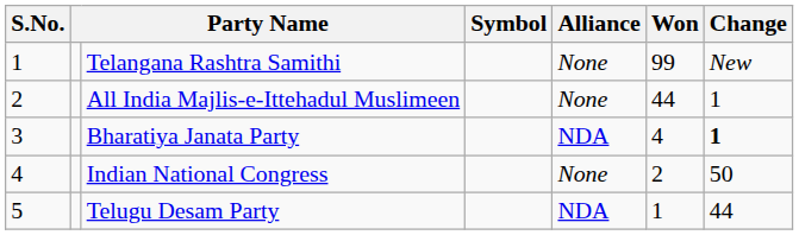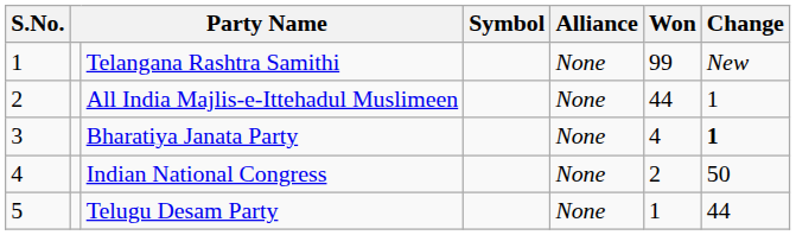Bharatiya Janata Party | Alliance: NDA -> None
Telugu Desam Party | Alliance: NDA -> None
